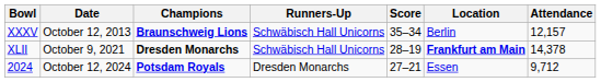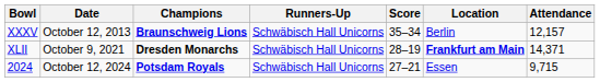XLII | Attendance: 14,378 -> 14,371
2024 | Runners-Up: Dresden Monarchs -> Schwäbisch Hall Unicorns
2024 | Attendance: 9,712 -> 9,715
